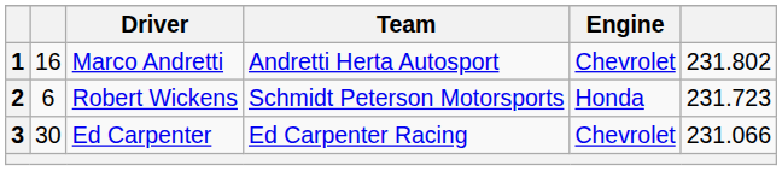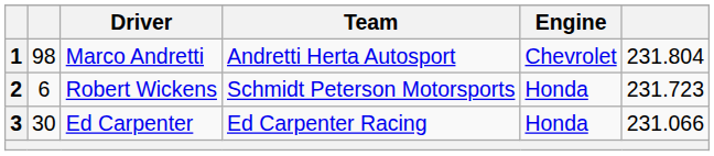1 | column 2: 16 -> 98
1 | column 6: 231.802 -> 231.804
3 | Engine: Chevrolet -> Honda
